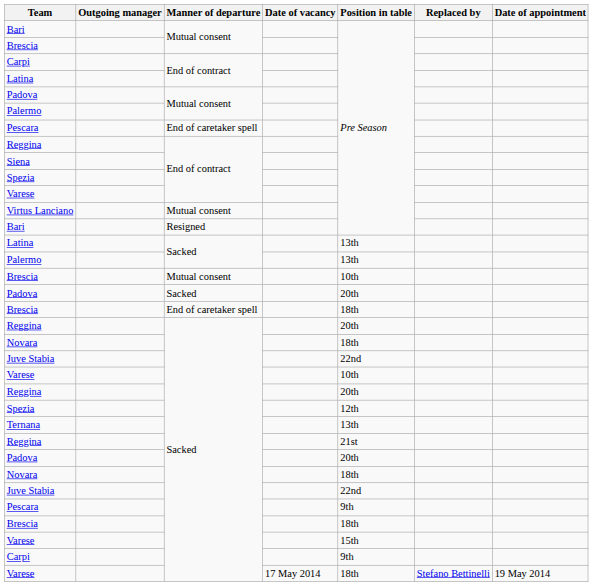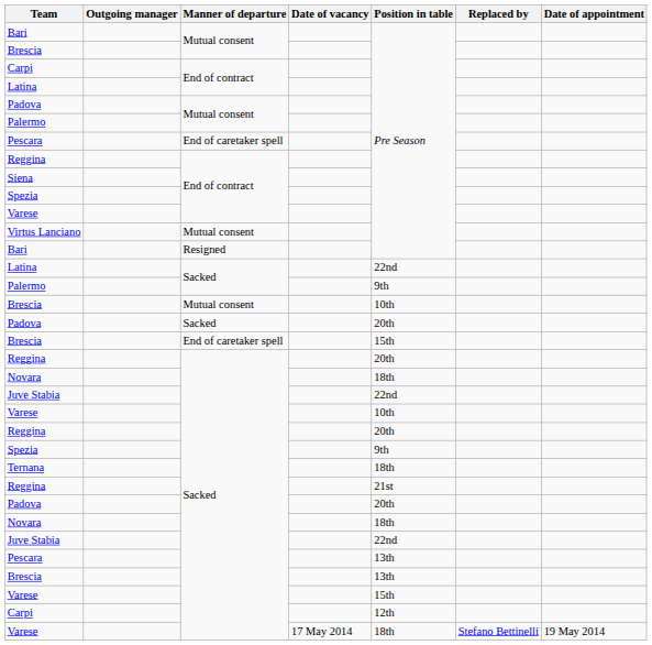Latina / Sacked | Position in table: 13th -> 22nd
Palermo / Sacked | Position in table: 13th -> 9th
Brescia / End of caretaker spell | Position in table: 18th -> 15th
Spezia / Sacked | Position in table: 12th -> 9th
Ternana | Position in table: 13th -> 18th
Pescara / Sacked | Position in table: 9th -> 13th
Brescia / Sacked | Position in table: 18th -> 13th
Carpi / Sacked | Position in table: 9th -> 12th
